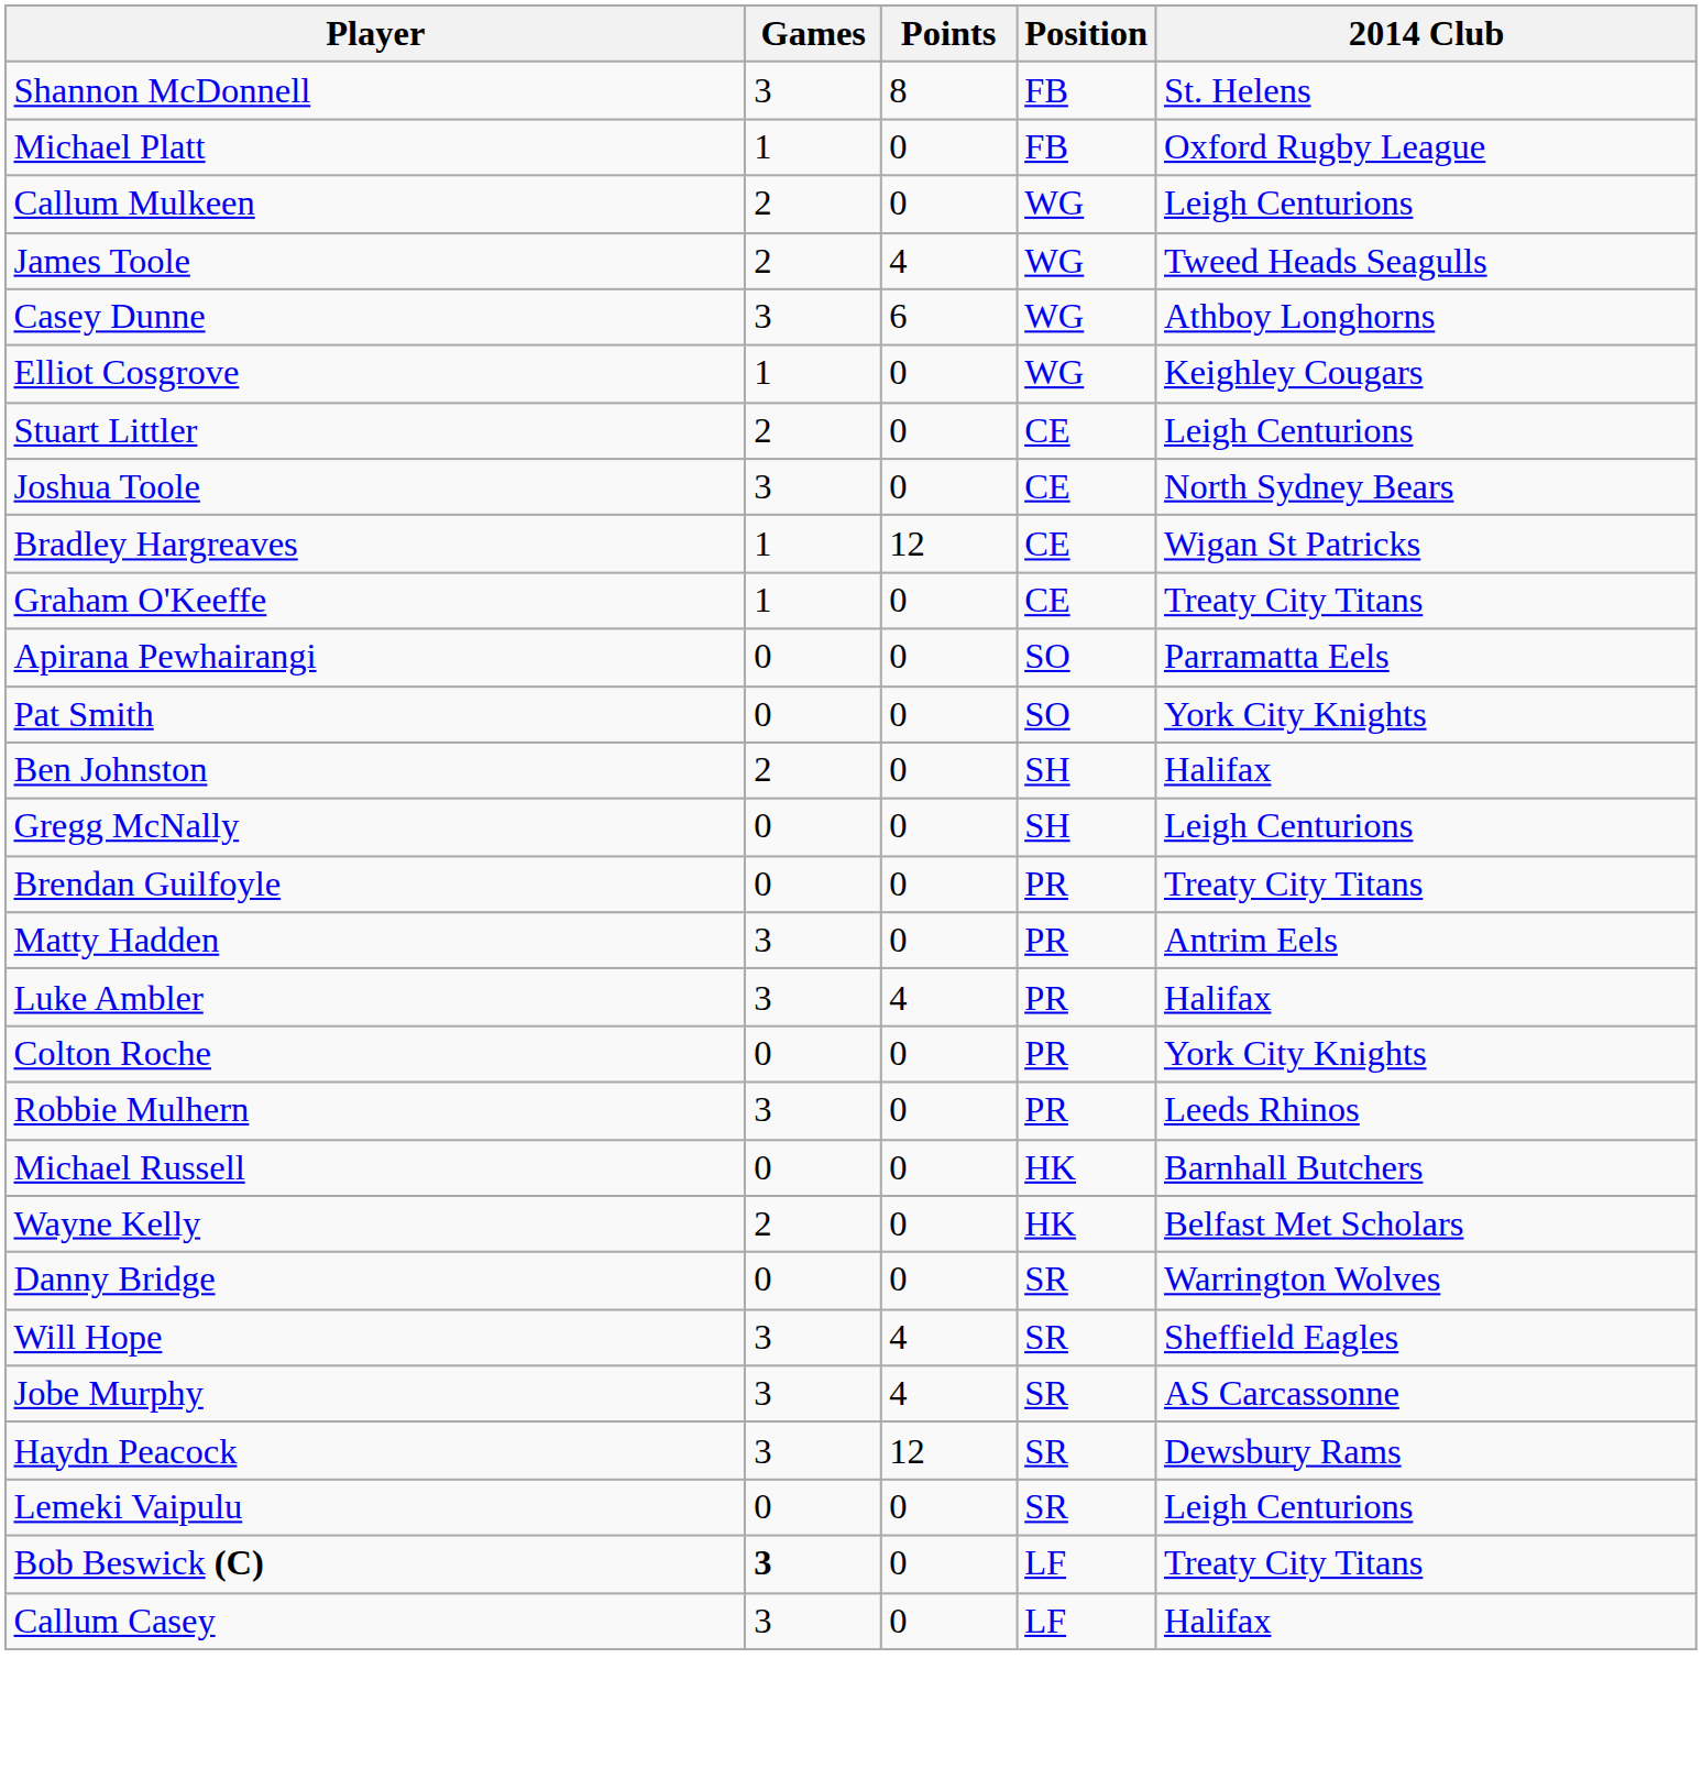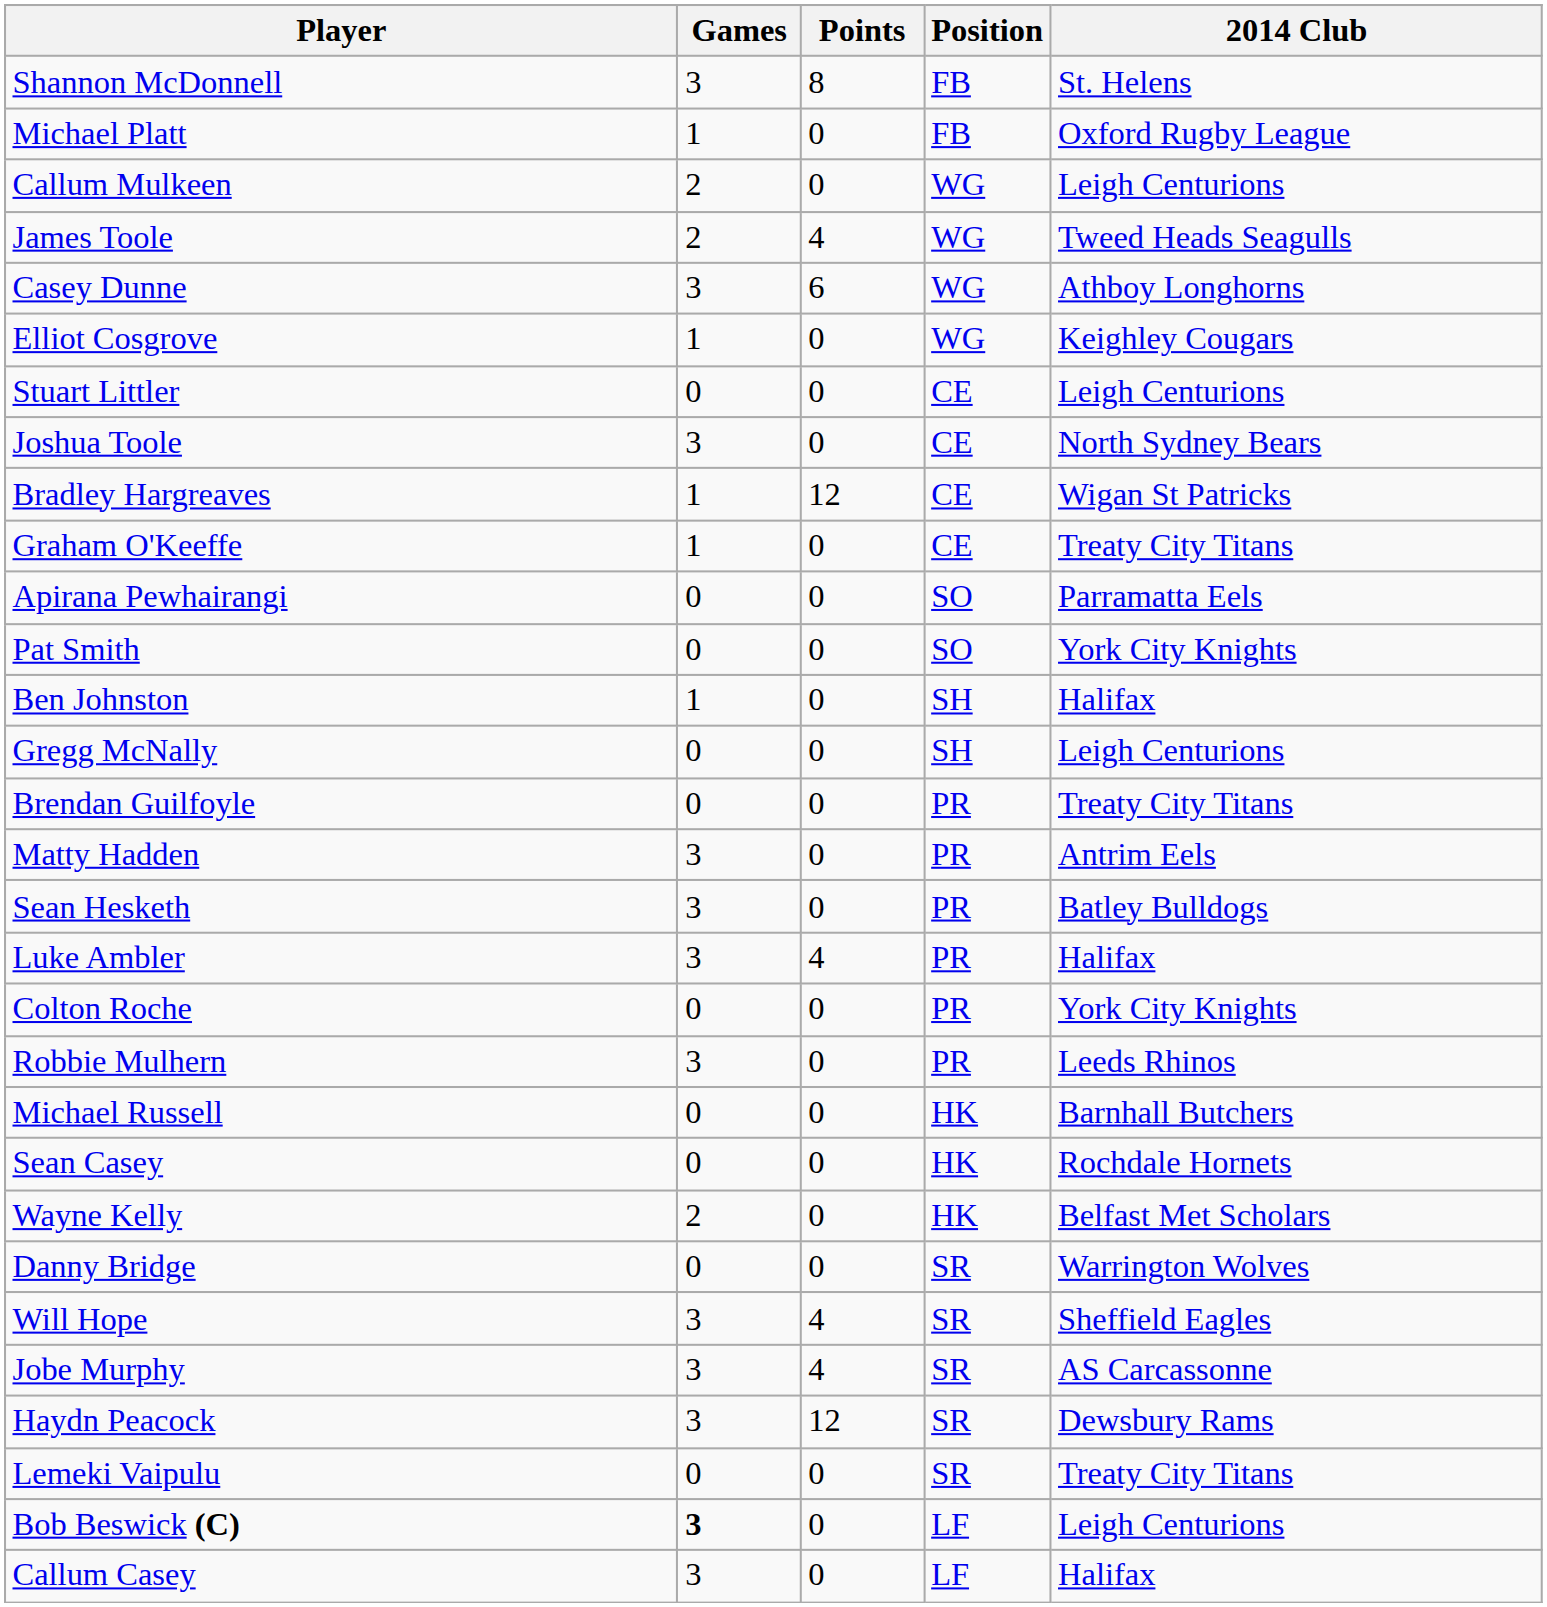Stuart Littler | Games: 2 -> 0
Ben Johnston | Games: 2 -> 1
+ row: Sean Hesketh | 3 | 0 | PR | Batley Bulldogs
+ row: Sean Casey | 0 | 0 | HK | Rochdale Hornets
Lemeki Vaipulu | 2014 Club: Leigh Centurions -> Treaty City Titans
Bob Beswick (C) | 2014 Club: Treaty City Titans -> Leigh Centurions
